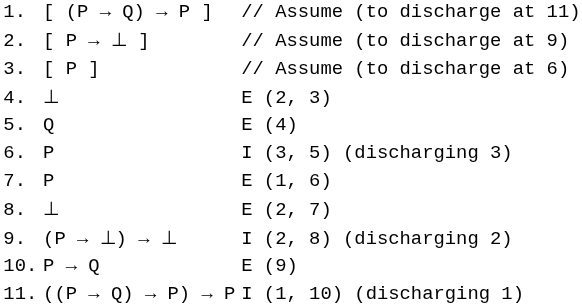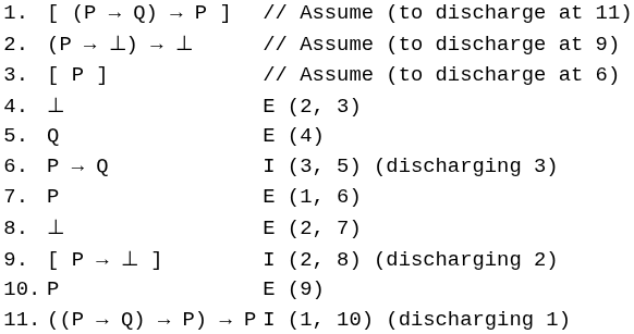// Assume (to discharge at 9) | column 2: [ P → ⊥ ] -> (P → ⊥) → ⊥
I (3, 5) (discharging 3) | column 2: P -> P → Q
I (2, 8) (discharging 2) | column 2: (P → ⊥) → ⊥ -> [ P → ⊥ ]
E (9) | column 2: P → Q -> P
